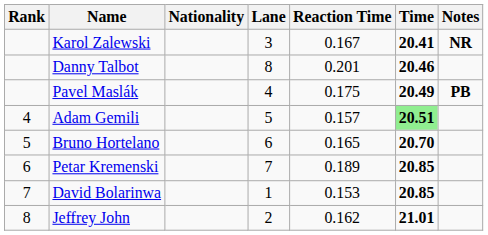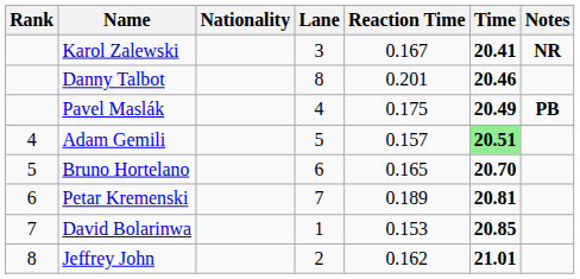Petar Kremenski | Time: 20.85 -> 20.81
